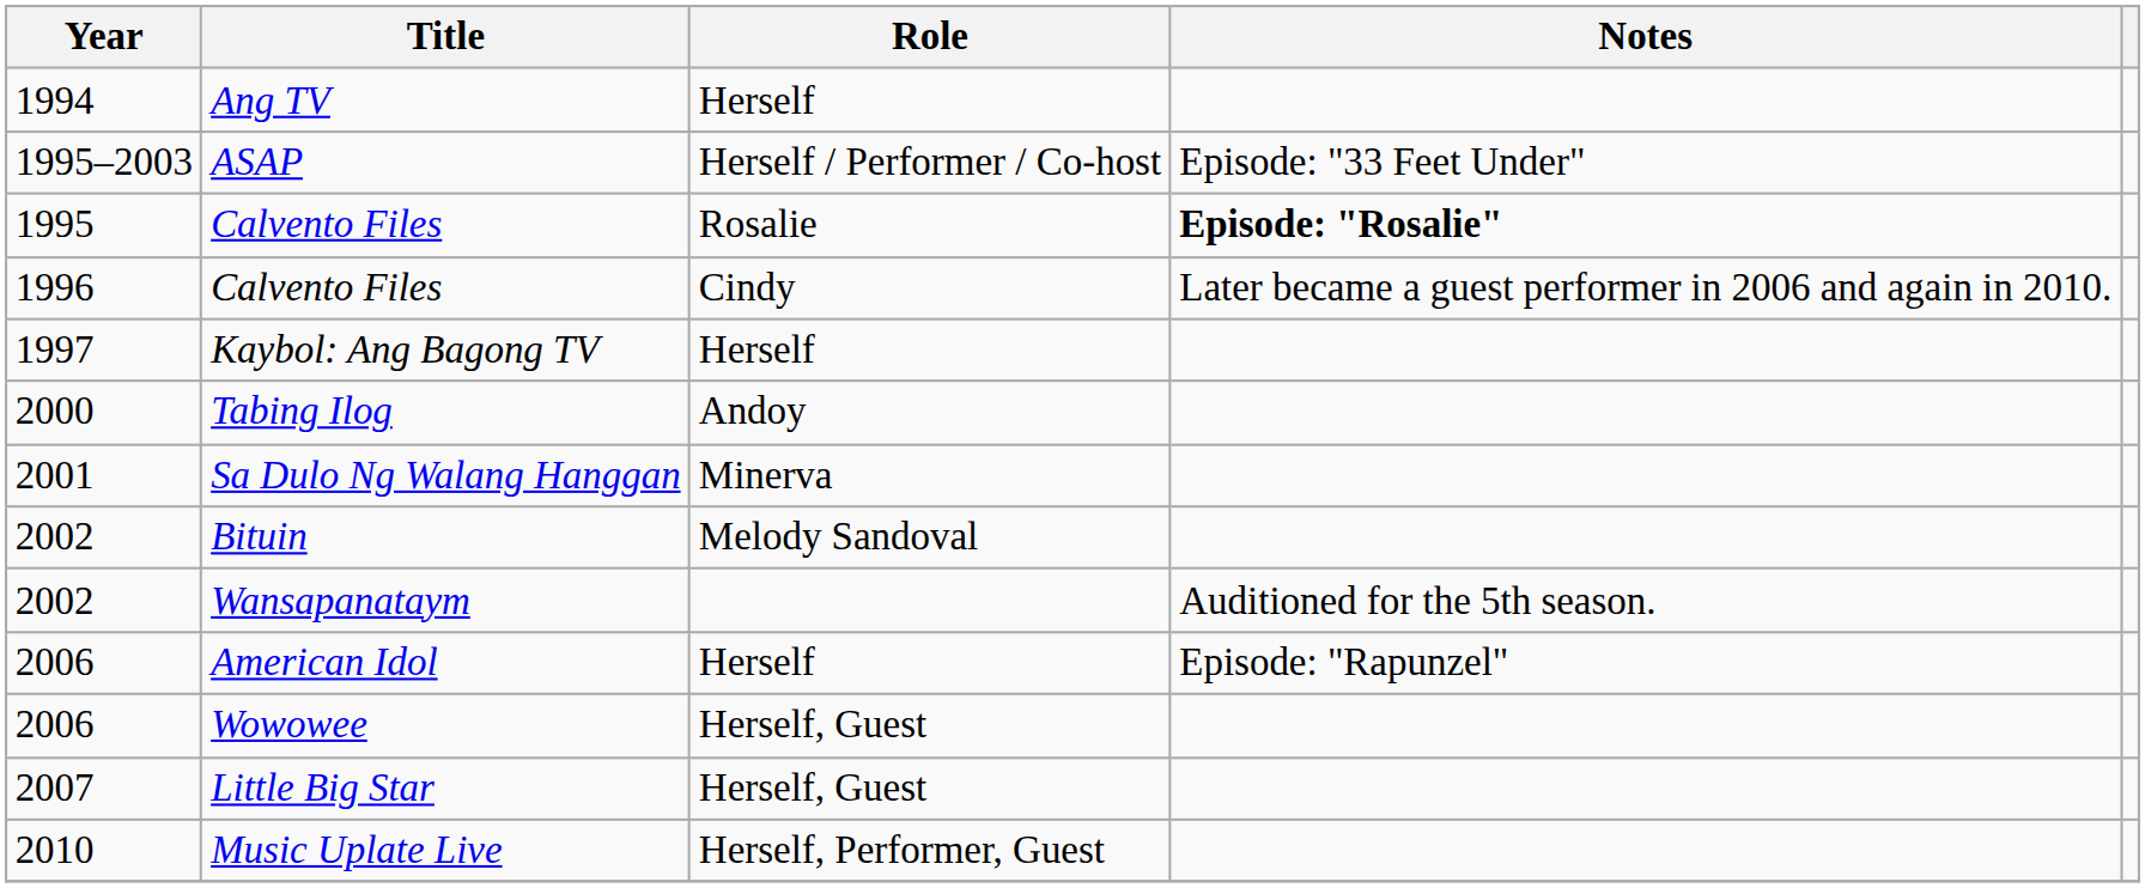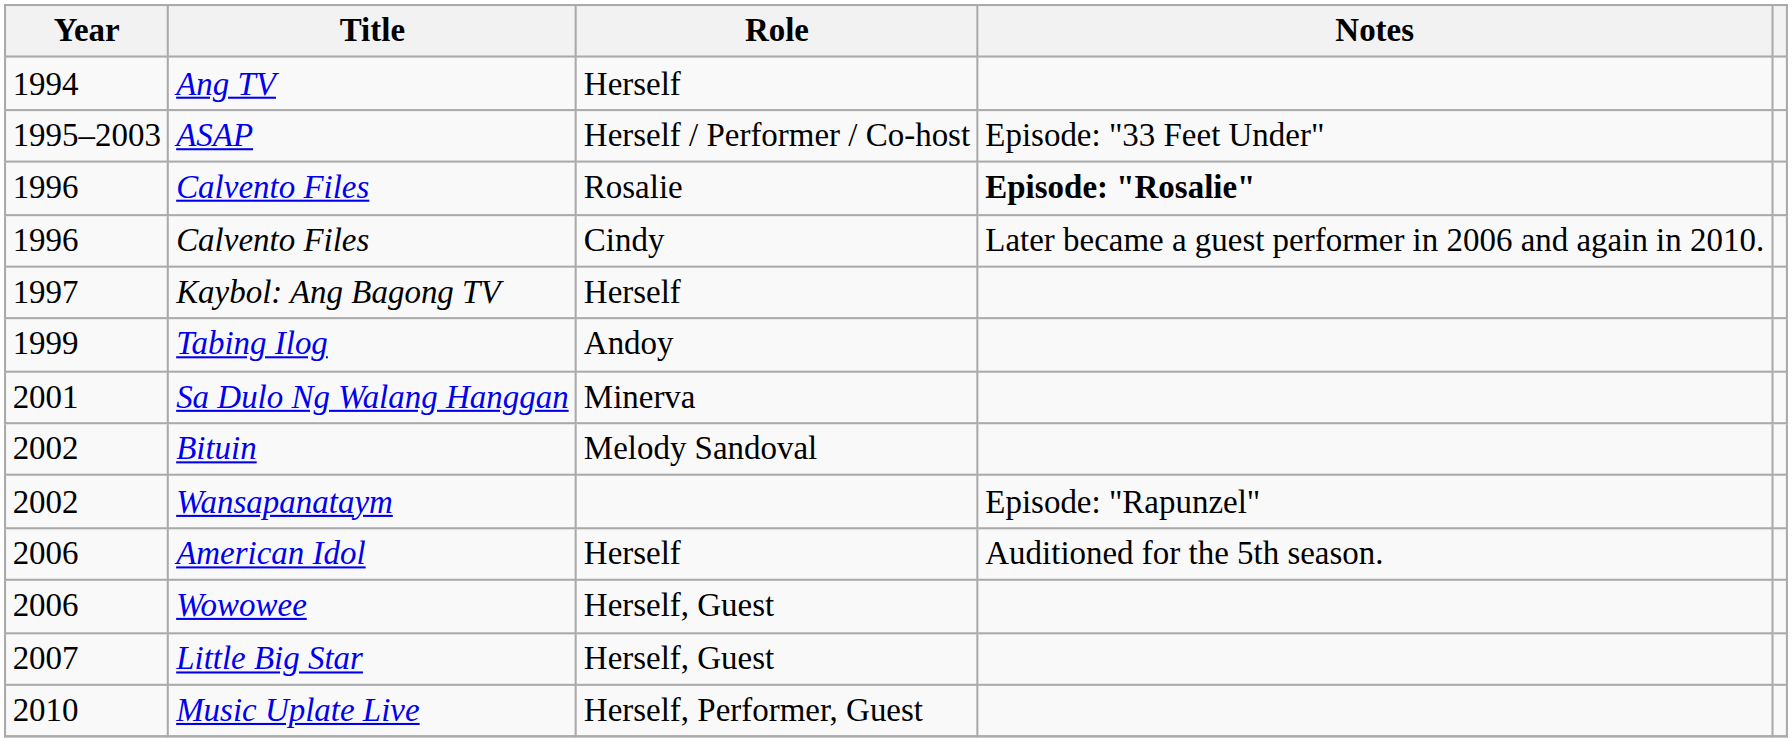Calvento Files / Rosalie | Year: 1995 -> 1996
Tabing Ilog | Year: 2000 -> 1999
Wansapanataym | Notes: Auditioned for the 5th season. -> Episode: "Rapunzel"
American Idol | Notes: Episode: "Rapunzel" -> Auditioned for the 5th season.
